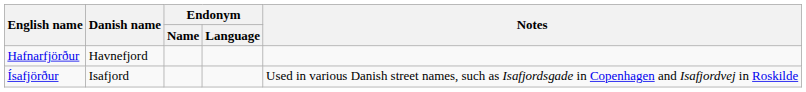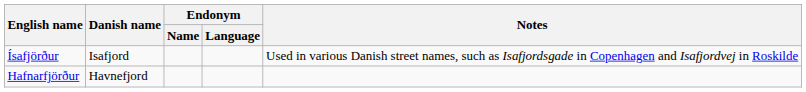rows swapped: Hafnarfjörður <-> Ísafjörður
